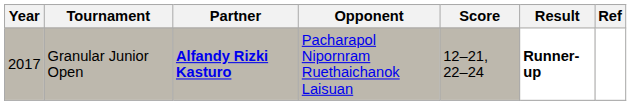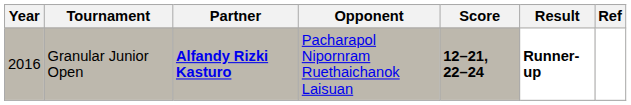Granular Junior Open | Year: 2017 -> 2016
Granular Junior Open | Score: normal -> bold
